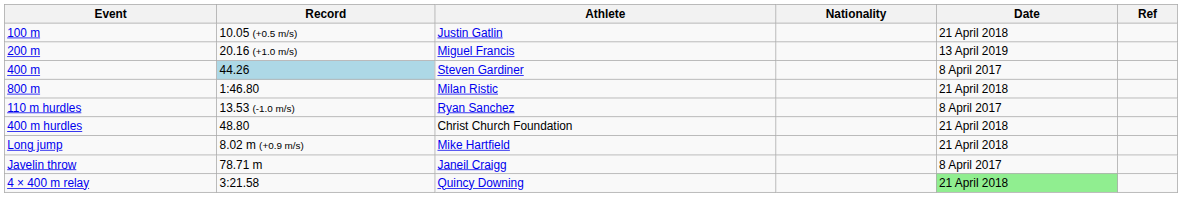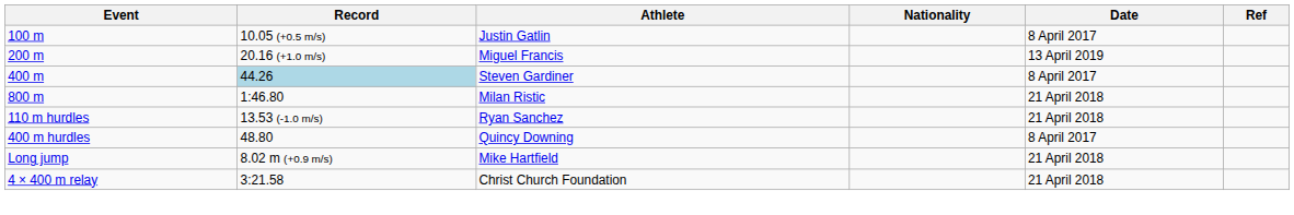100 m | Date: 21 April 2018 -> 8 April 2017
110 m hurdles | Date: 8 April 2017 -> 21 April 2018
400 m hurdles | Athlete: Christ Church Foundation -> Quincy Downing
400 m hurdles | Date: 21 April 2018 -> 8 April 2017
- row: Javelin throw | 78.71 m | Janeil Craigg | 8 April 2017
4 × 400 m relay | Athlete: Quincy Downing -> Christ Church Foundation
4 × 400 m relay | Date: lightgreen background -> no background
